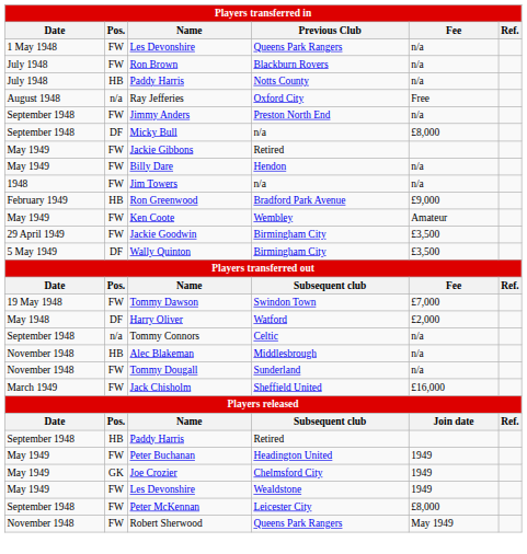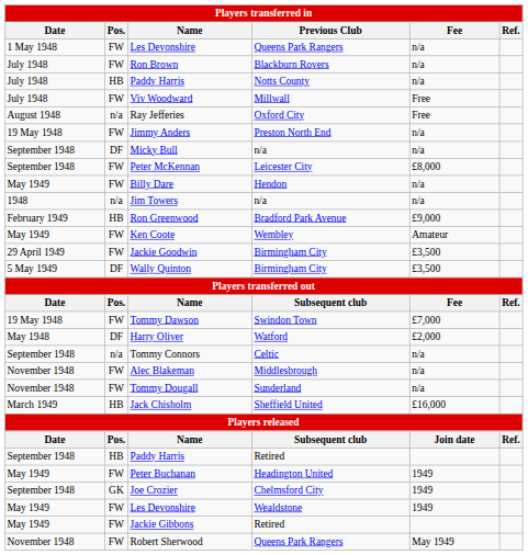+ row: July 1948 | FW | Viv Woodward | Millwall | Free
Jimmy Anders | Date: September 1948 -> 19 May 1948
Micky Bull | Fee: £8,000 -> n/a
rows swapped: Peter McKennan <-> Jackie Gibbons
Jim Towers | Pos.: FW -> n/a
Alec Blakeman | Pos.: HB -> FW
Jack Chisholm | Pos.: FW -> HB
Joe Crozier | Date: May 1949 -> September 1948
